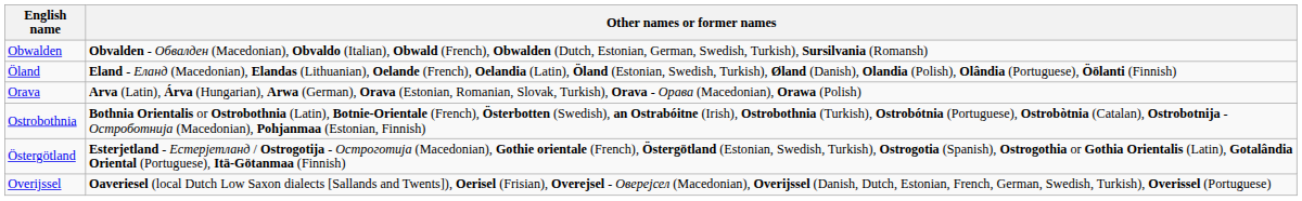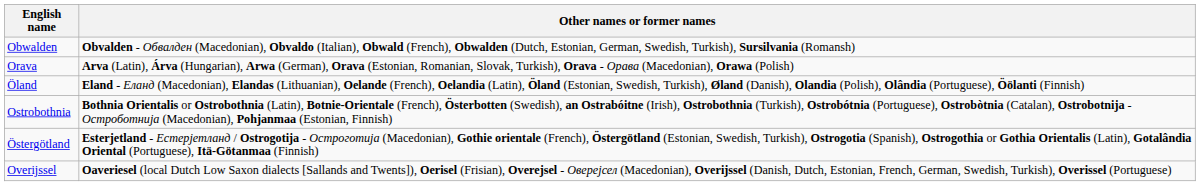rows swapped: Öland <-> Orava
